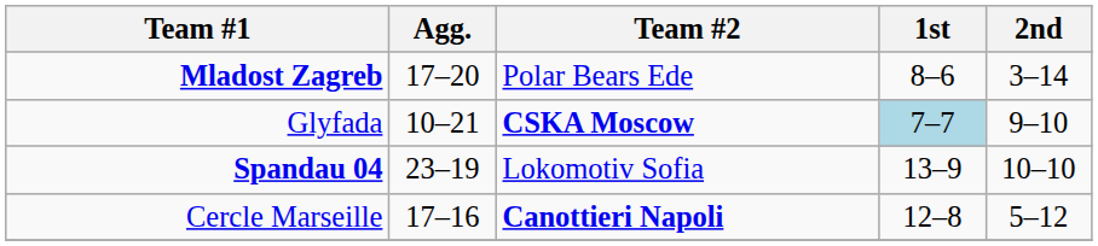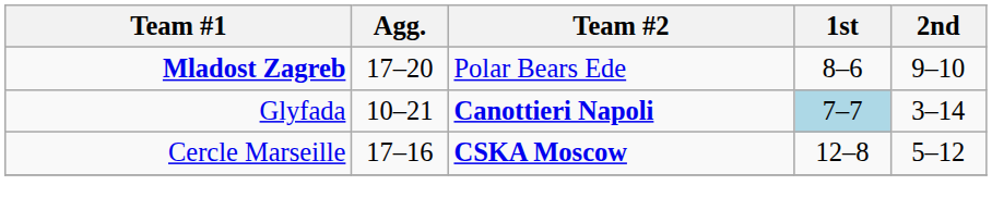Mladost Zagreb | 2nd: 3–14 -> 9–10
Glyfada | Team #2: CSKA Moscow -> Canottieri Napoli
Glyfada | 2nd: 9–10 -> 3–14
- row: Spandau 04 | 23–19 | Lokomotiv Sofia | 13–9 | 10–10
Cercle Marseille | Team #2: Canottieri Napoli -> CSKA Moscow
